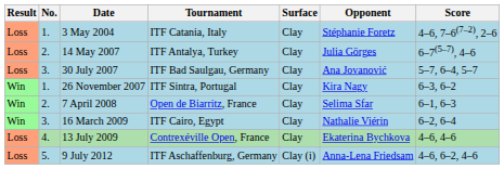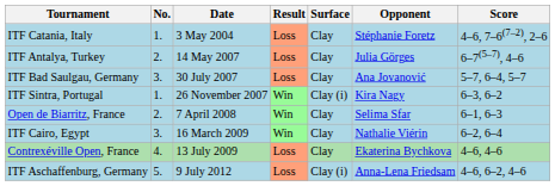columns swapped: Result <-> Tournament
26 November 2007 | Surface: Clay -> Clay (i)
